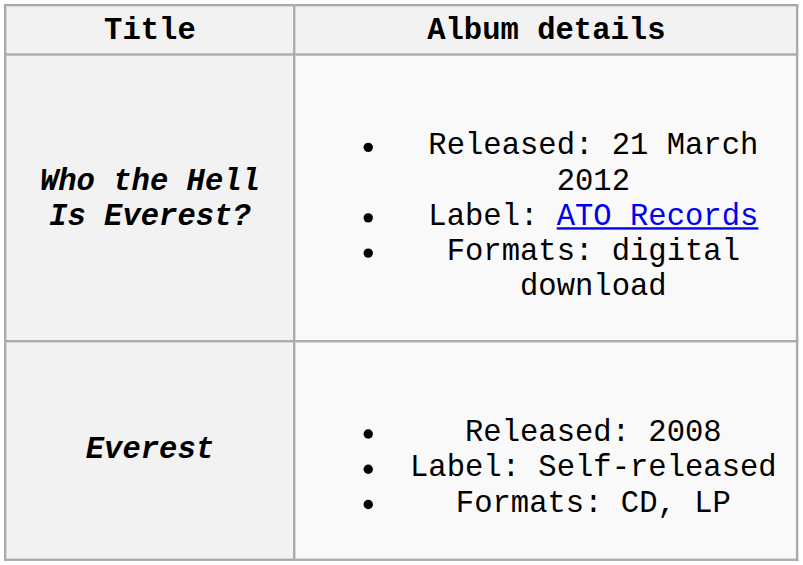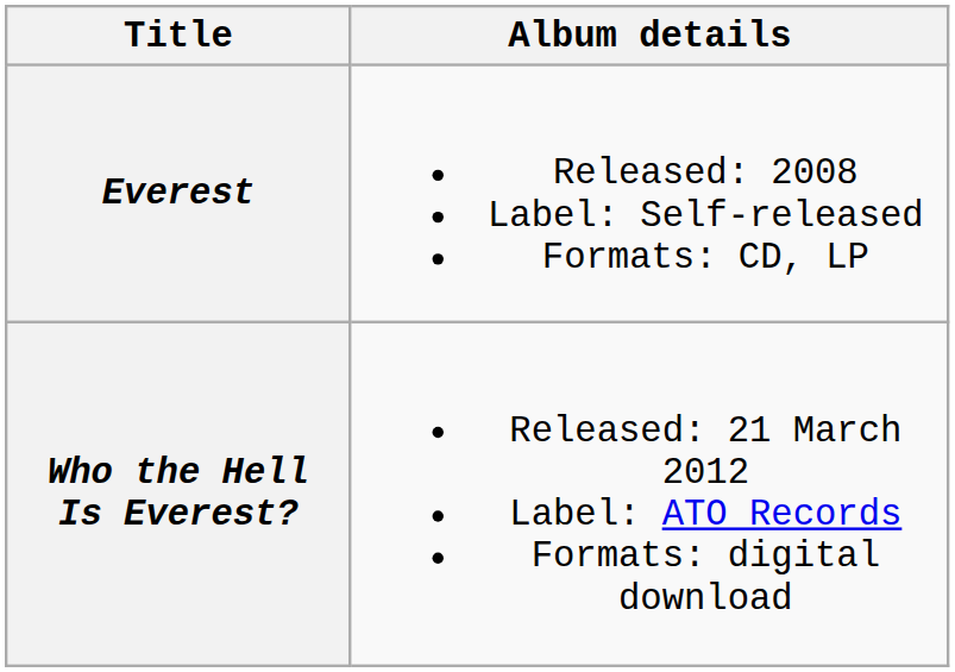rows swapped: Everest <-> Who the Hell Is Everest?
